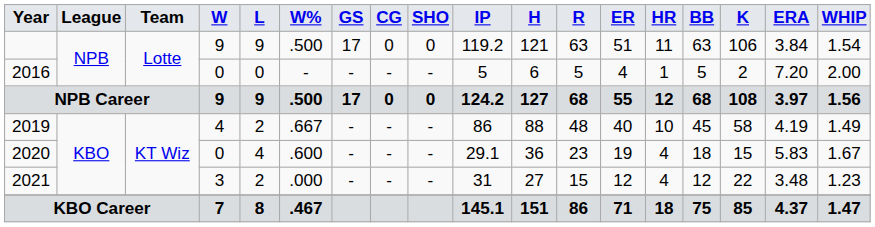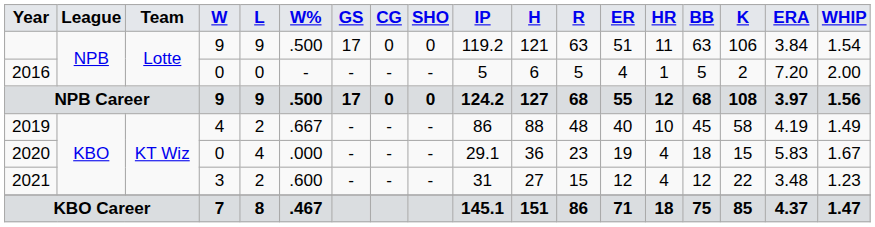2020 | W%: .600 -> .000
2021 | W%: .000 -> .600
